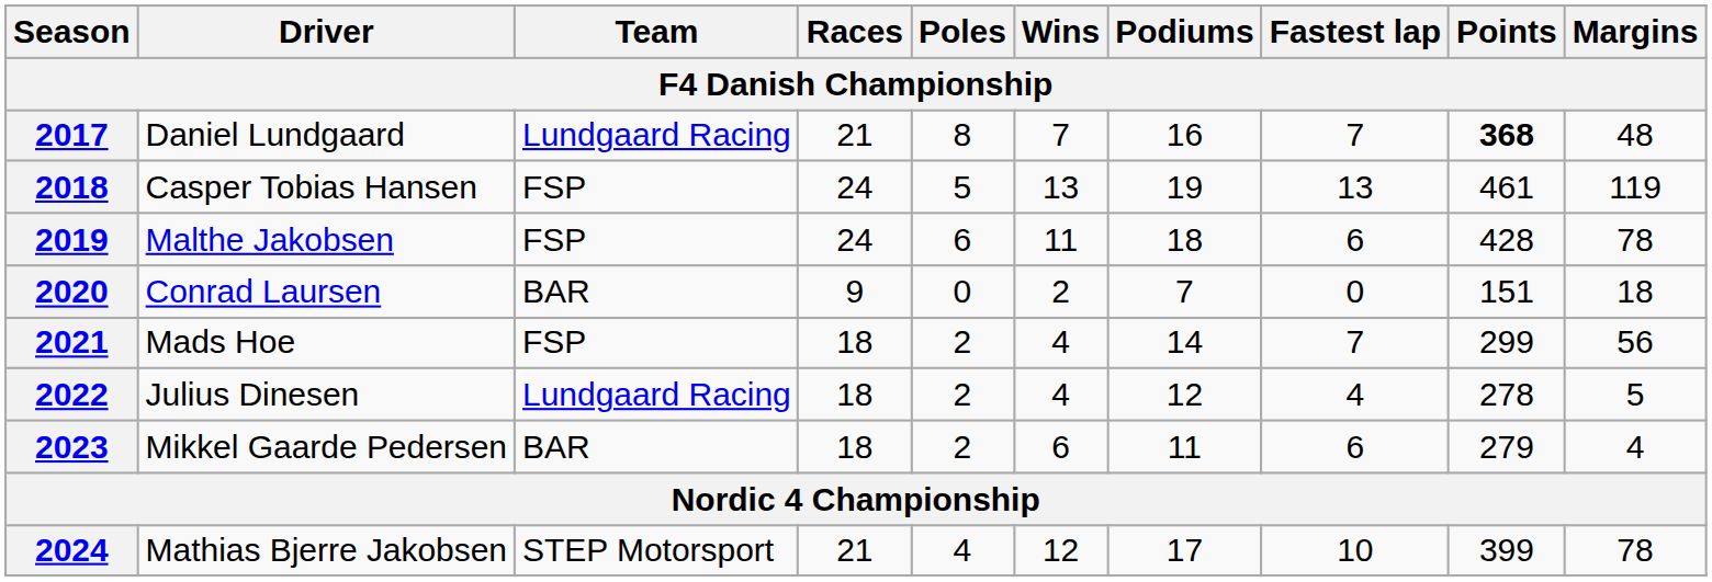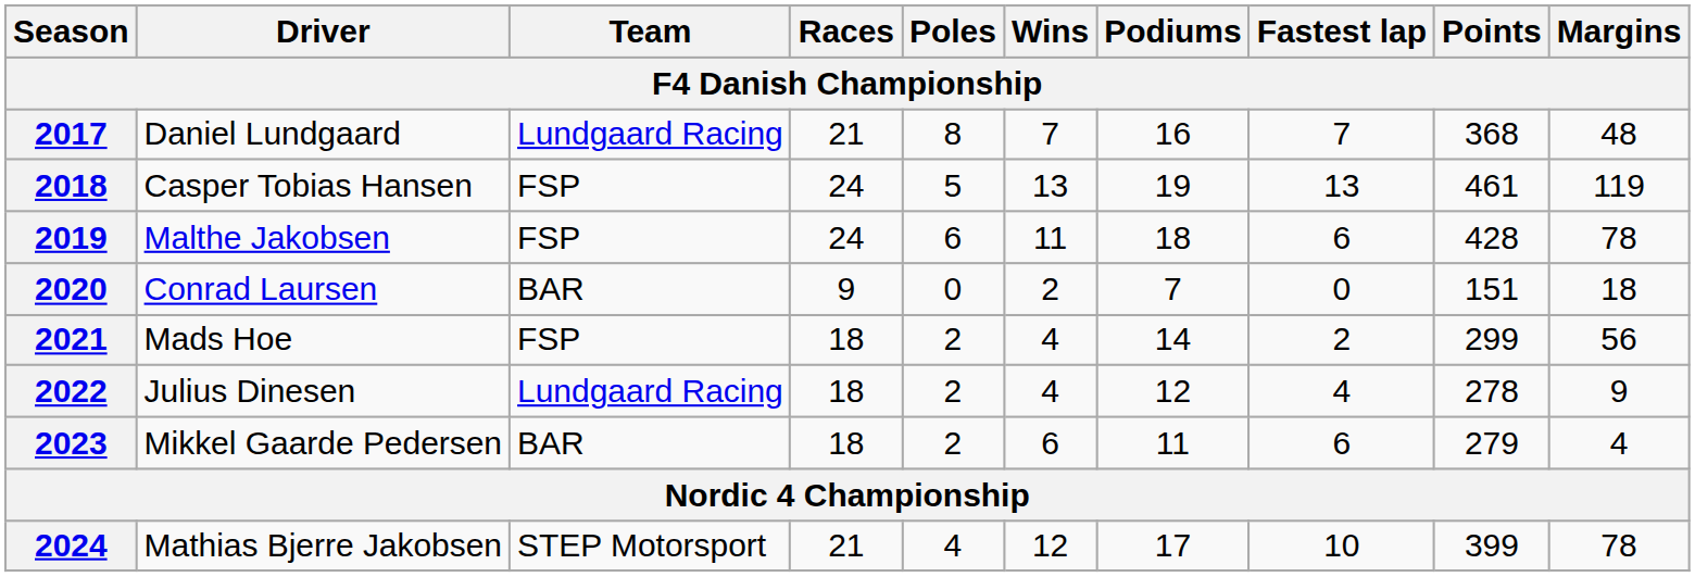2017 | Points: bold -> normal
2021 | Fastest lap: 7 -> 2
2022 | Margins: 5 -> 9
